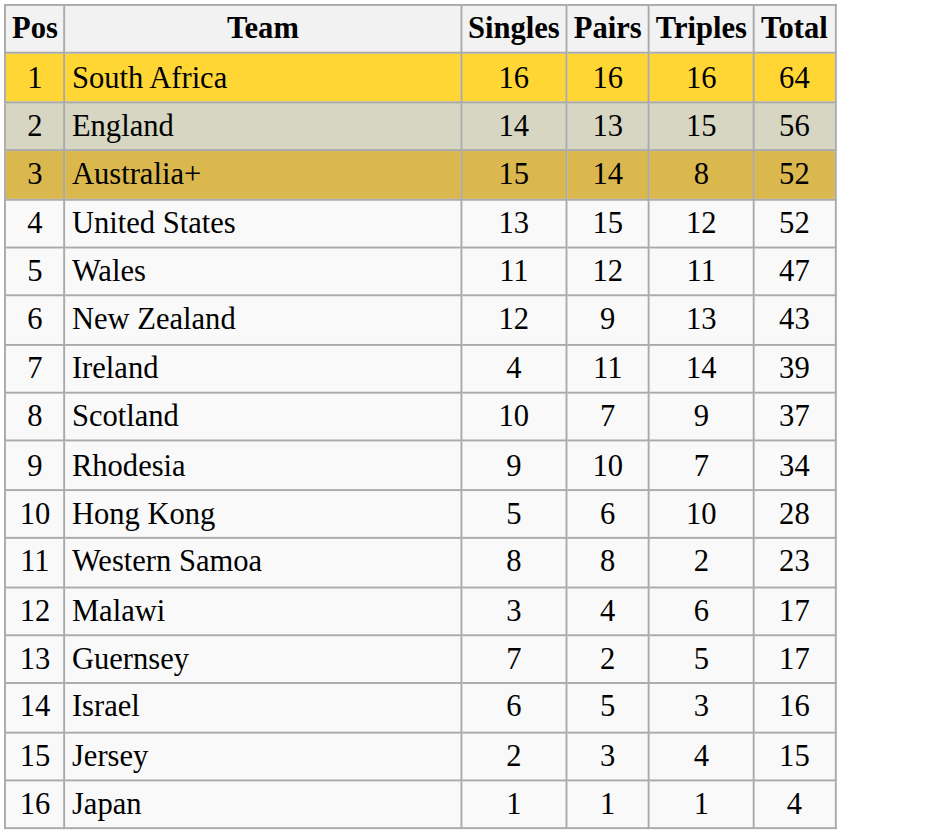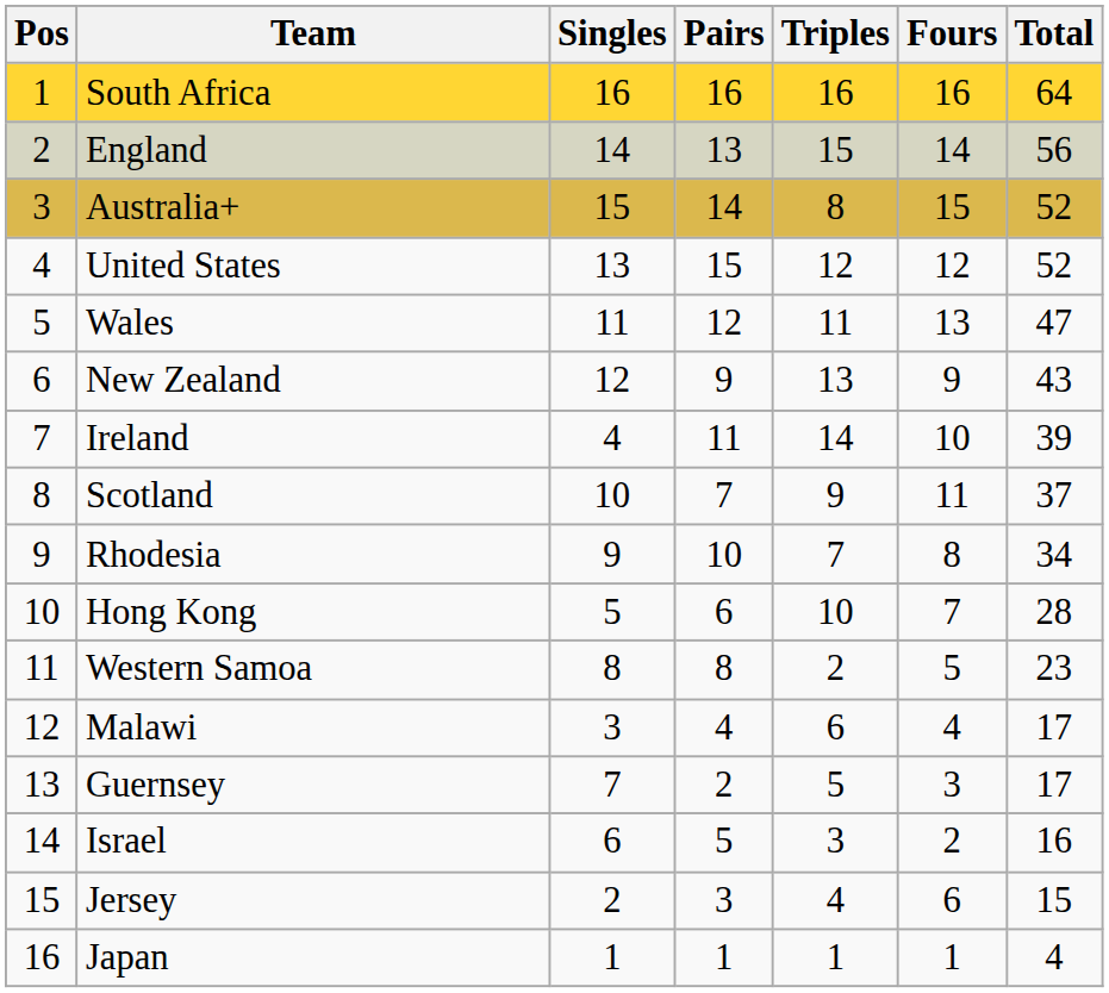+ column: Fours | 16 | 14 | 15 | 12 | 13 | 9 | 10 | 11 | 8 | 7 | 5 | 4 | 3 | 2 | 6 | 1
